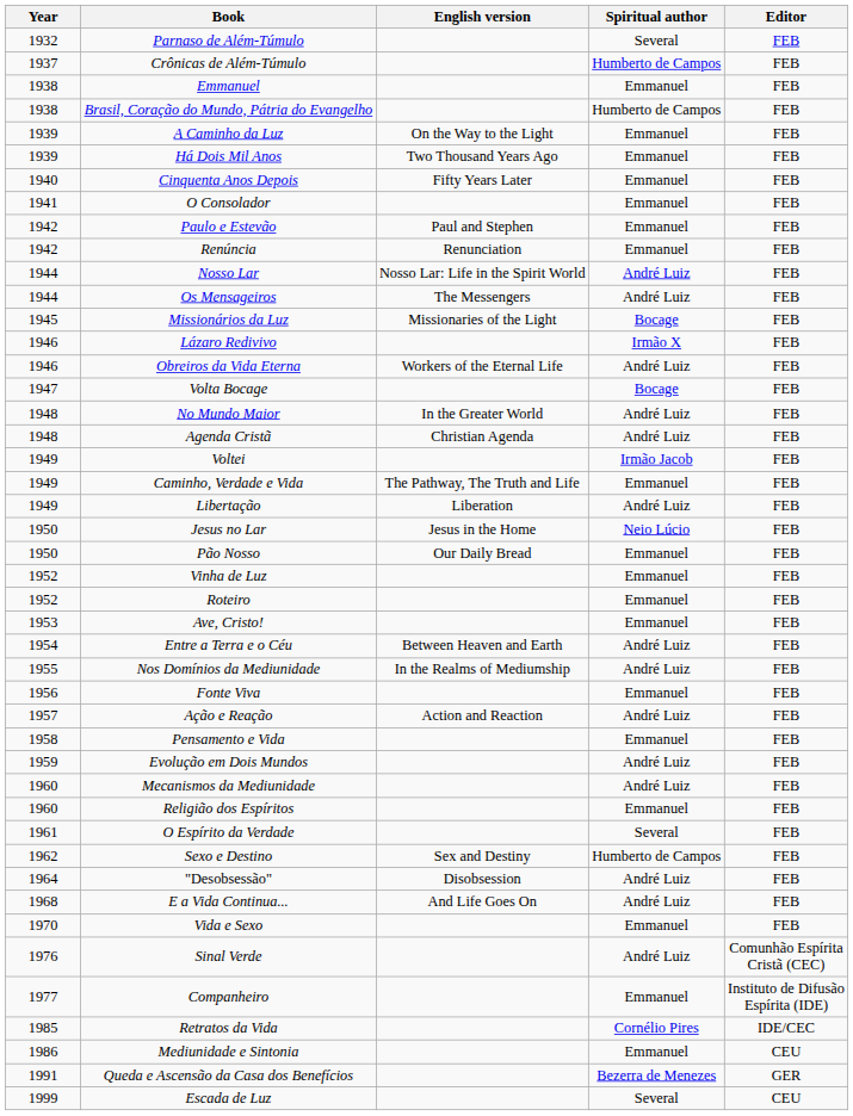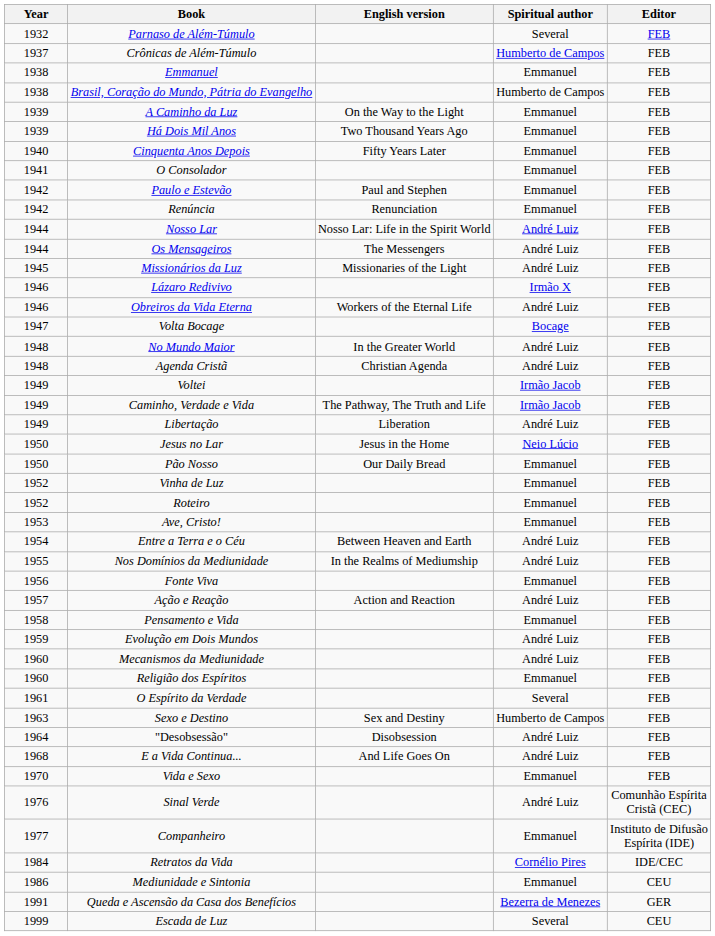Missionários da Luz | Spiritual author: Bocage -> André Luiz
Caminho, Verdade e Vida | Spiritual author: Emmanuel -> Irmão Jacob
Sexo e Destino | Year: 1962 -> 1963
Retratos da Vida | Year: 1985 -> 1984
